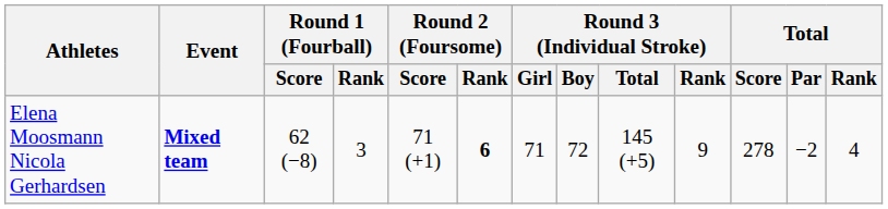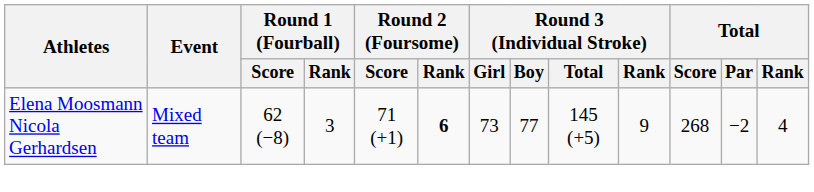Elena Moosmann Nicola Gerhardsen | Event: bold -> normal
Elena Moosmann Nicola Gerhardsen | Round 3 (Individual Stroke) / Girl: 71 -> 73
Elena Moosmann Nicola Gerhardsen | Round 3 (Individual Stroke) / Boy: 72 -> 77
Elena Moosmann Nicola Gerhardsen | Total / Score: 278 -> 268
